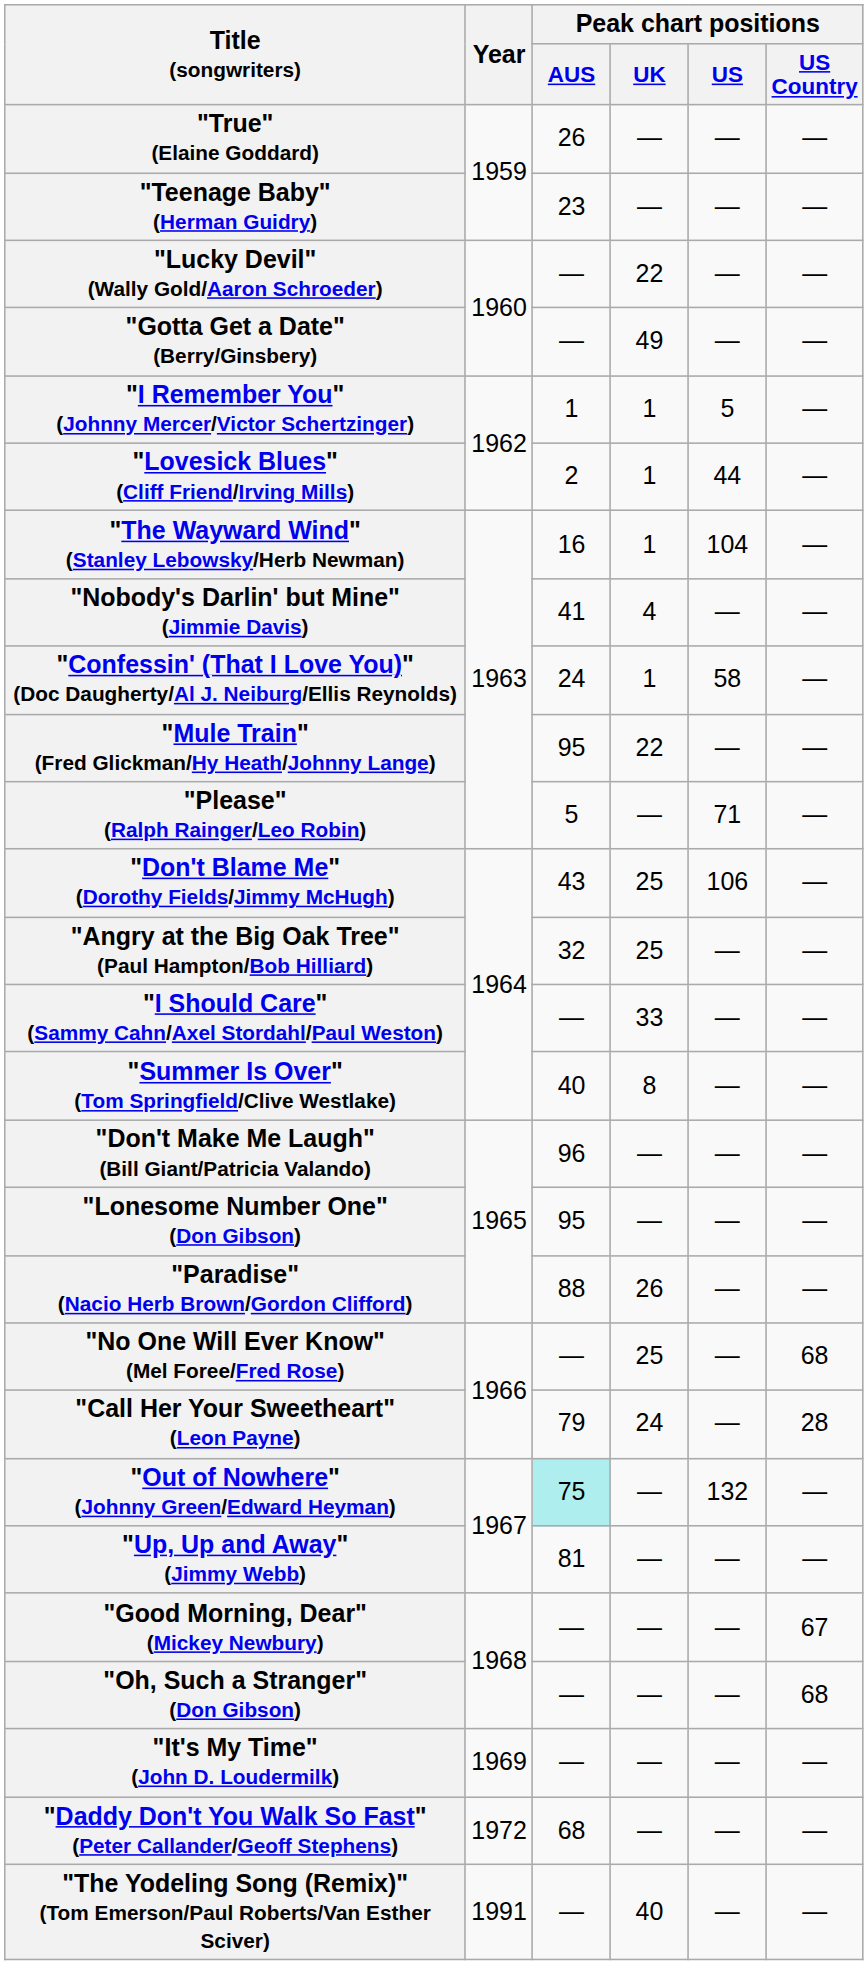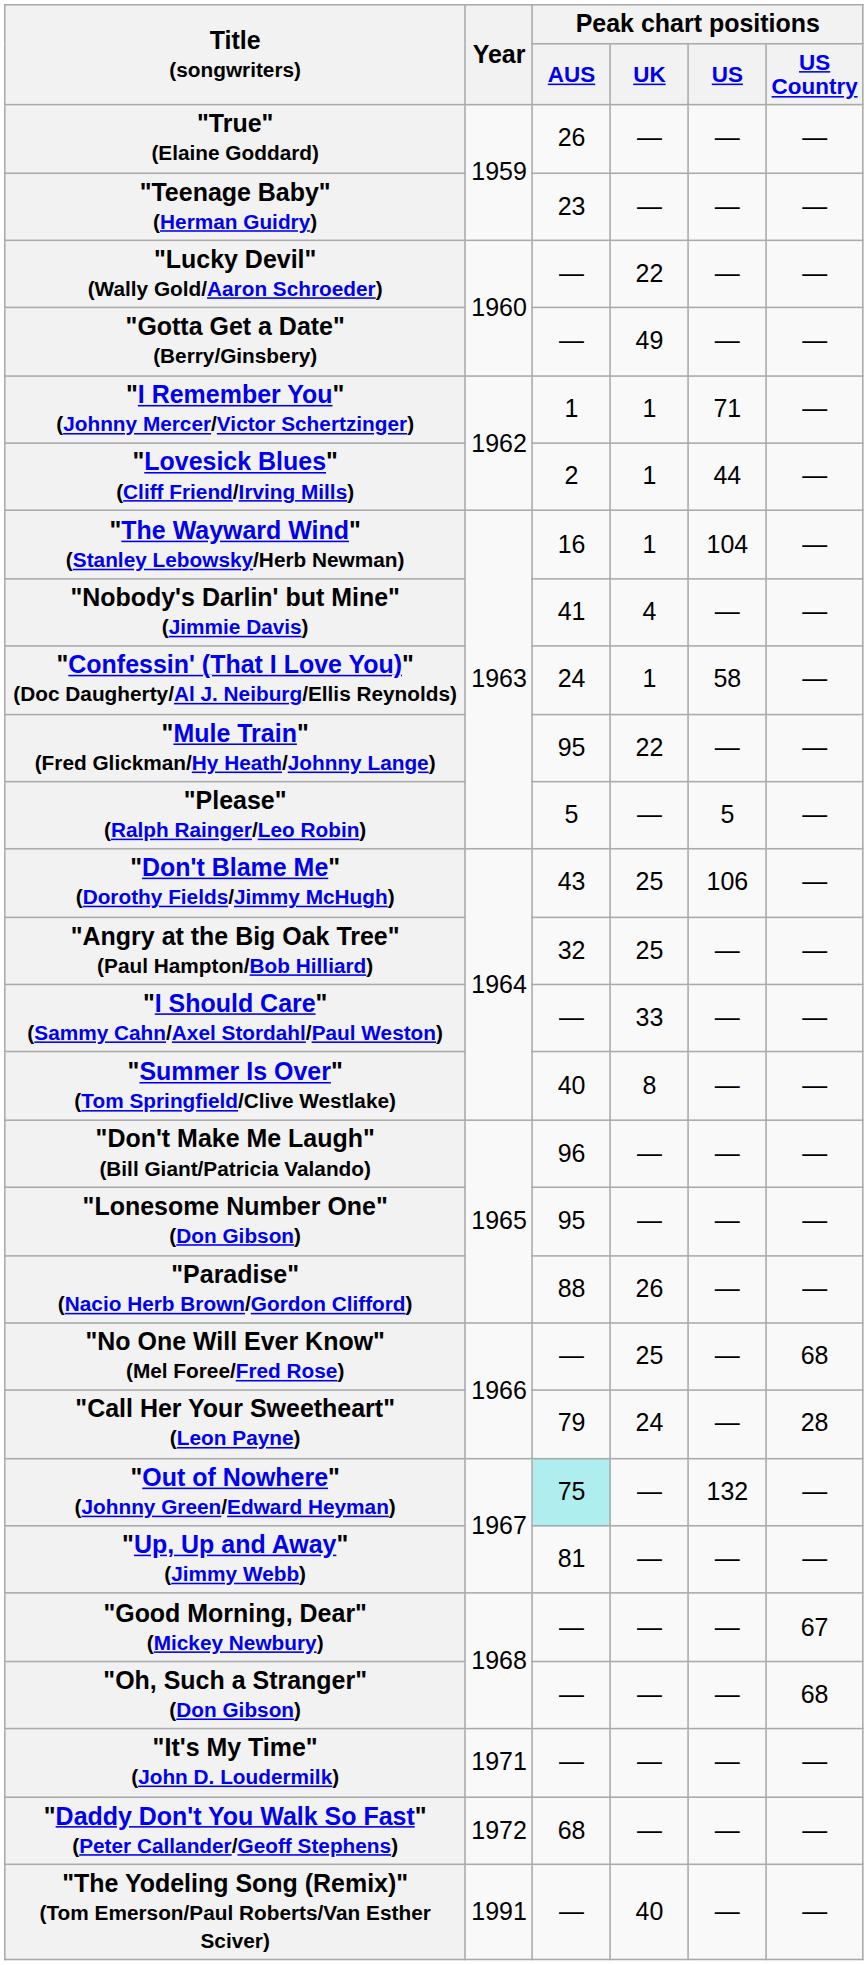"I Remember You" (Johnny Mercer/Victor Schertzinger) | Peak chart positions / US: 5 -> 71
"Please" (Ralph Rainger/Leo Robin) | Peak chart positions / US: 71 -> 5
"It's My Time" (John D. Loudermilk) | Year: 1969 -> 1971
